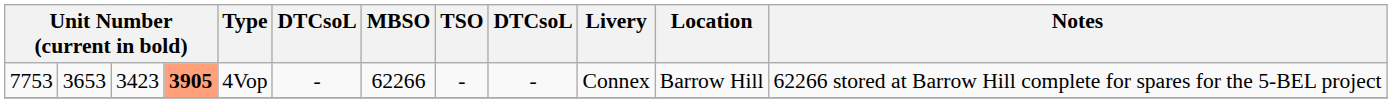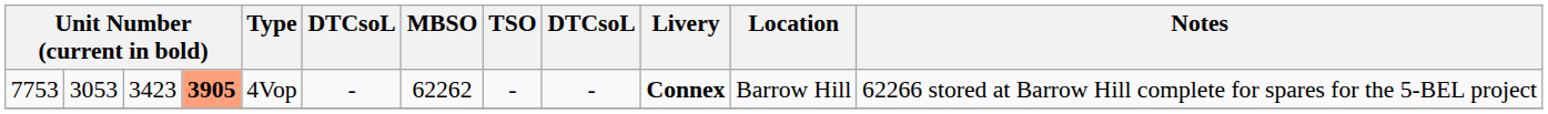7753 | column 2: 3653 -> 3053
7753 | MBSO: 62266 -> 62262
7753 | Livery: normal -> bold
